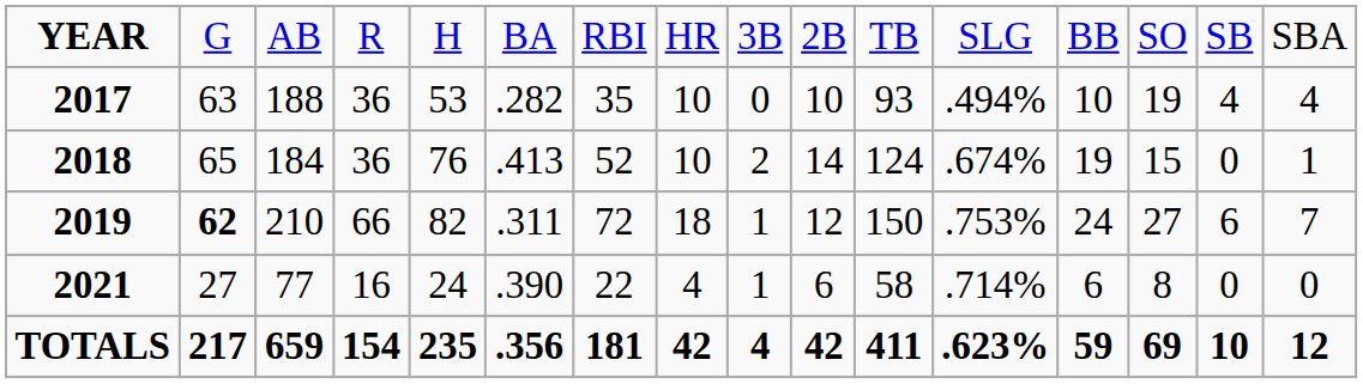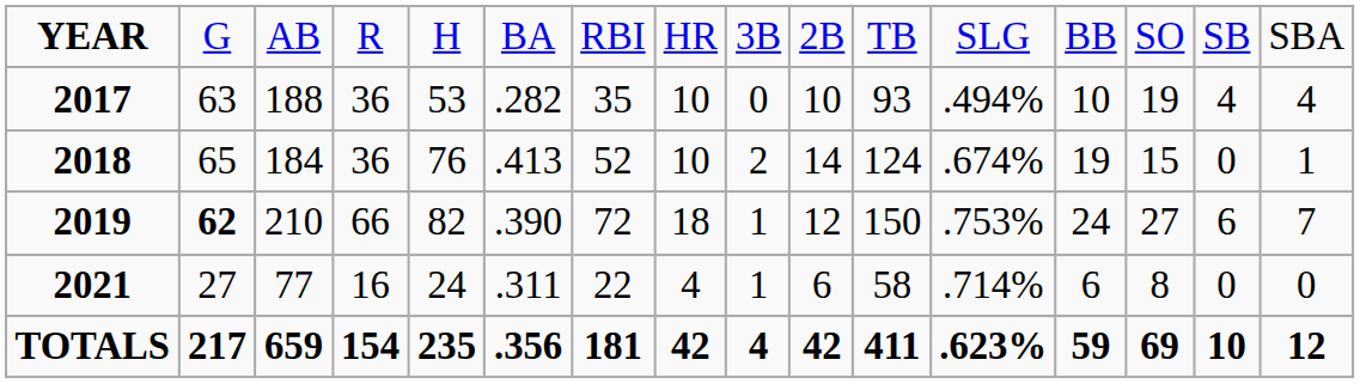2019 | column 6: .311 -> .390
2021 | column 6: .390 -> .311
